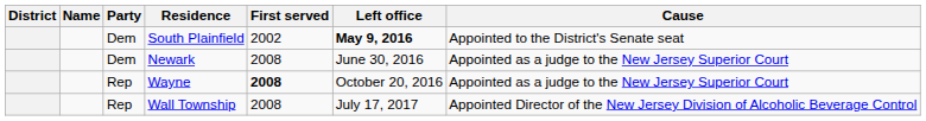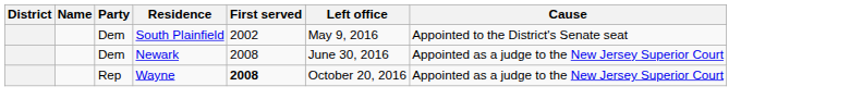South Plainfield | Left office: bold -> normal
- row: Rep | Wall Township | 2008 | July 17, 2017 | Appointed Director of the New Jersey Division of Alcoholic Beverage Control
